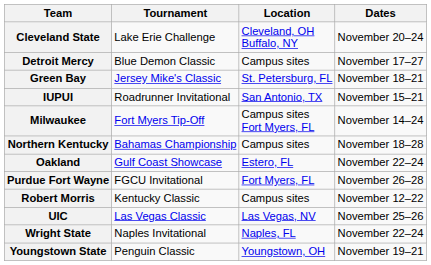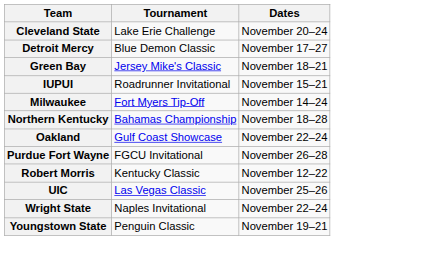- column: Location | Cleveland, OH Buffalo, NY | Campus sites | St. Petersburg, FL | San Antonio, TX | Campus sites Fort Myers, FL | Campus sites | Estero, FL | Fort Myers, FL | Campus sites | Las Vegas, NV | Naples, FL | Youngstown, OH
